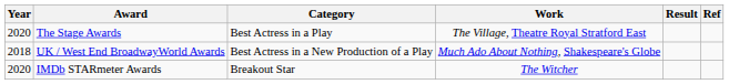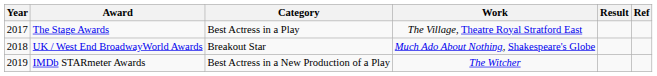The Stage Awards | Year: 2020 -> 2017
UK / West End BroadwayWorld Awards | Category: Best Actress in a New Production of a Play -> Breakout Star
IMDb STARmeter Awards | Year: 2020 -> 2019
IMDb STARmeter Awards | Category: Breakout Star -> Best Actress in a New Production of a Play
